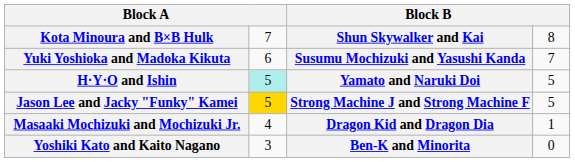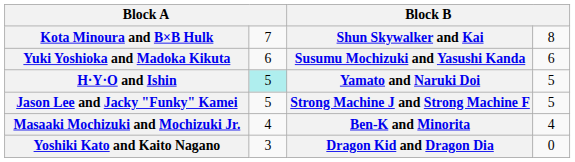Yuki Yoshioka and Madoka Kikuta | column 4: 7 -> 6
Jason Lee and Jacky "Funky" Kamei | column 2: gold background -> no background
Masaaki Mochizuki and Mochizuki Jr. | column 3: Dragon Kid and Dragon Dia -> Ben-K and Minorita
Masaaki Mochizuki and Mochizuki Jr. | column 4: 1 -> 4
Yoshiki Kato and Kaito Nagano | column 3: Ben-K and Minorita -> Dragon Kid and Dragon Dia
